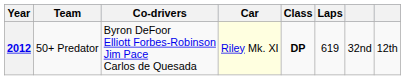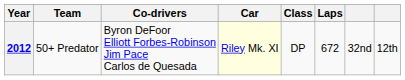2012 | Class: bold -> normal
2012 | Laps: 619 -> 672
